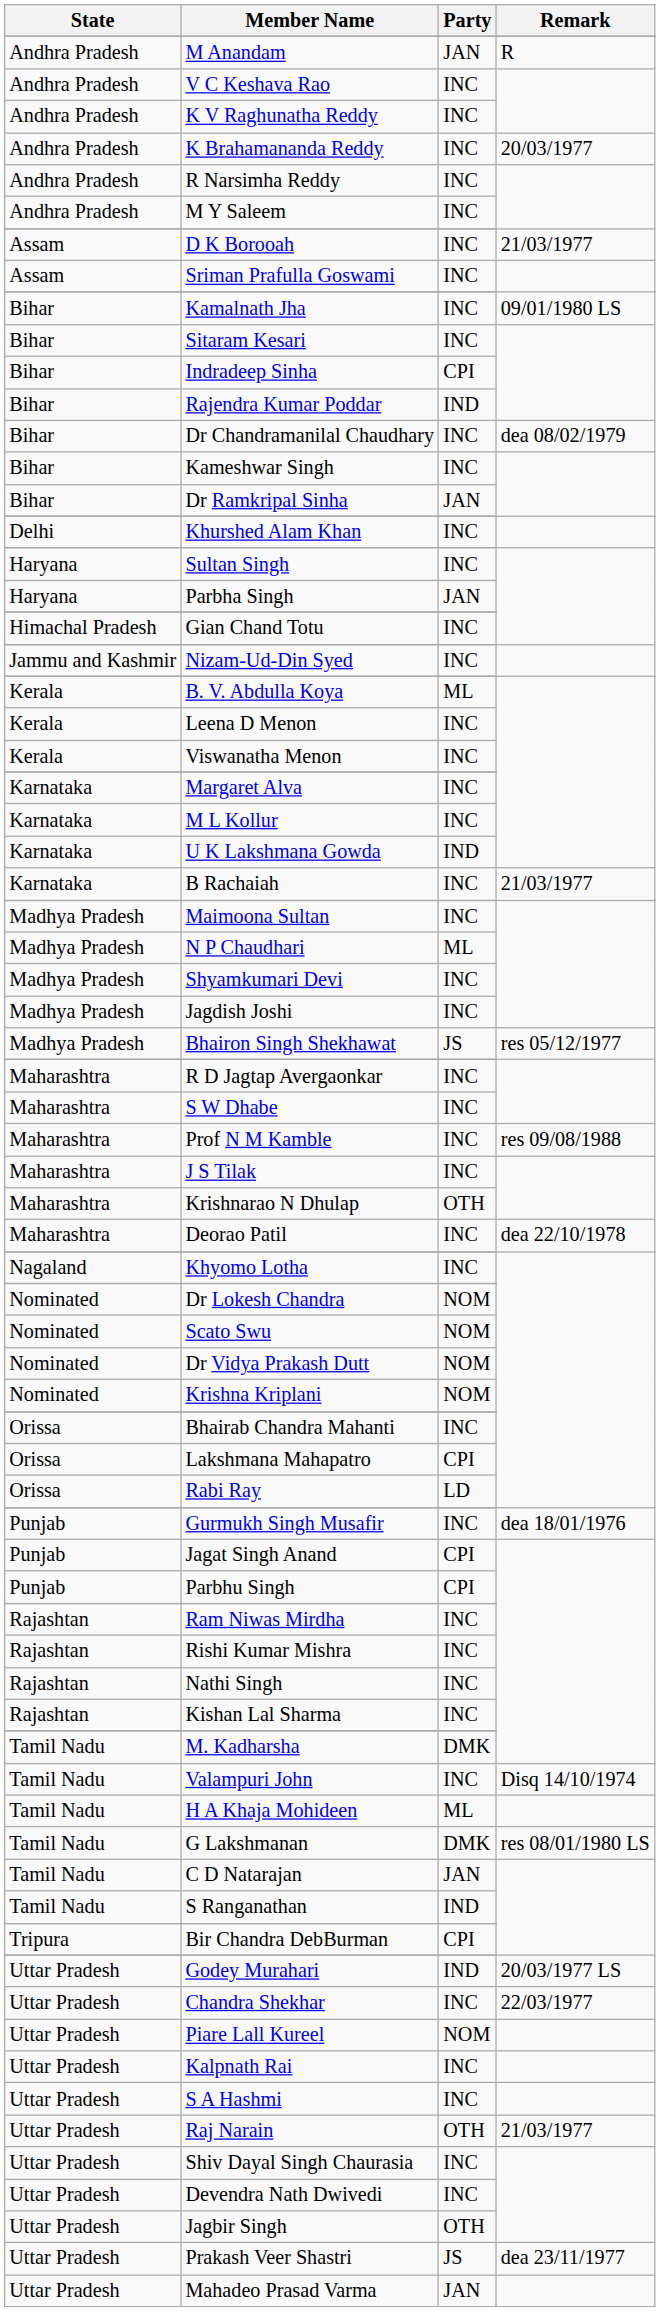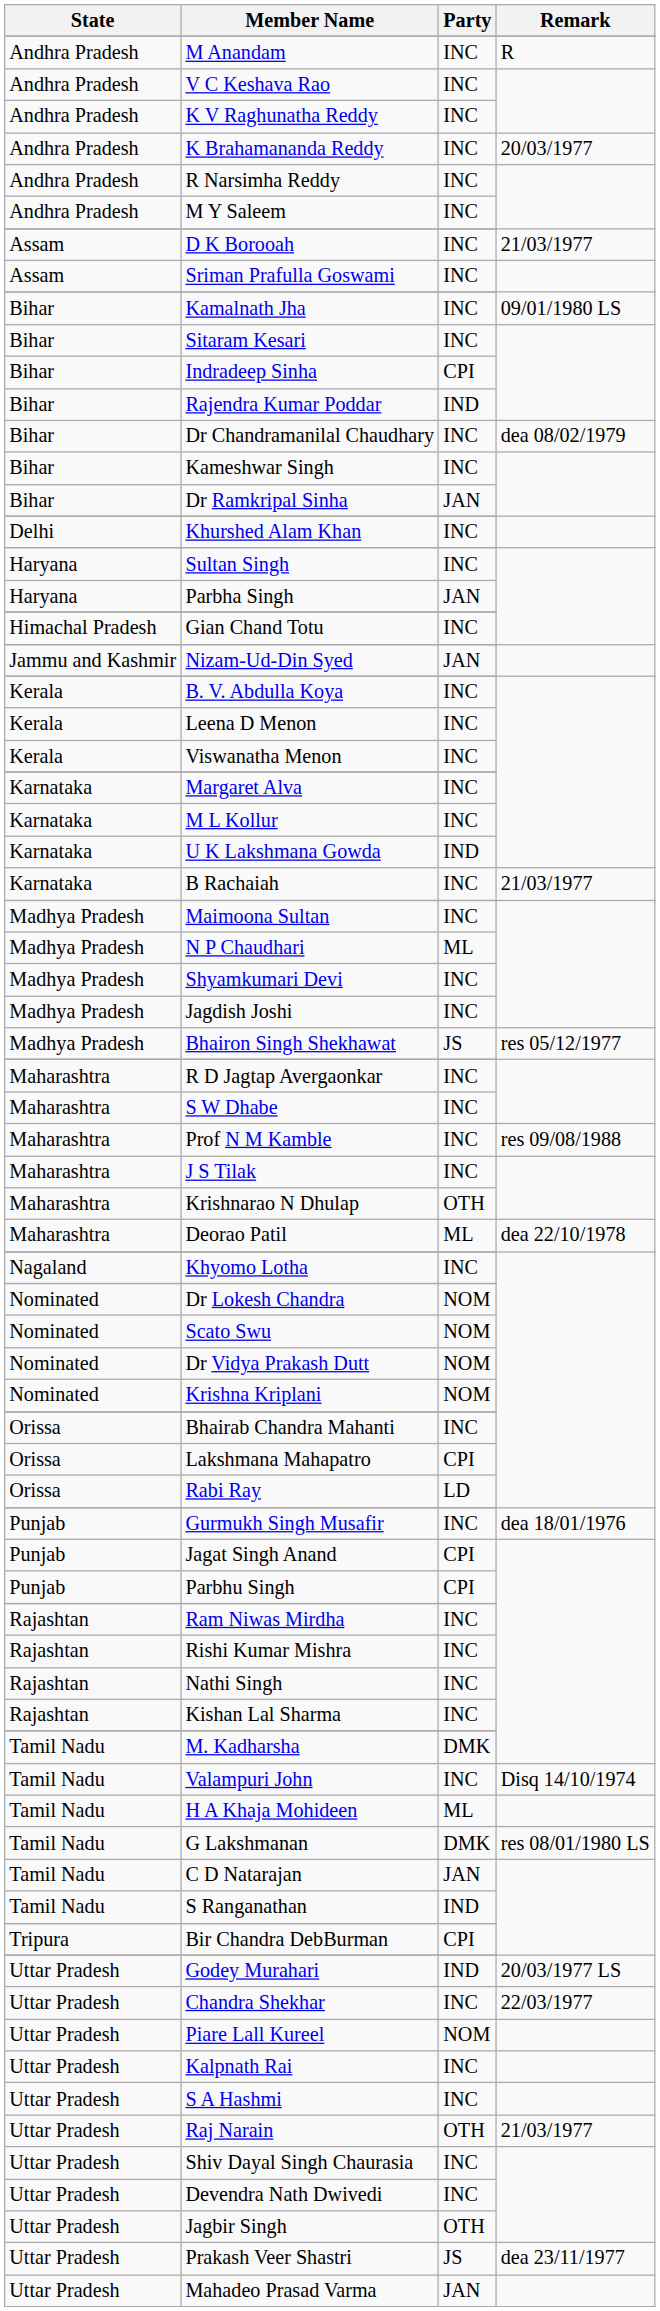M Anandam | Party: JAN -> INC
Nizam-Ud-Din Syed | Party: INC -> JAN
B. V. Abdulla Koya | Party: ML -> INC
Deorao Patil | Party: INC -> ML
